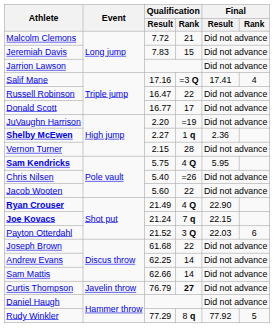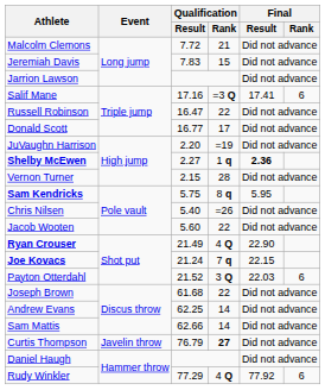Salif Mane | Final / Rank: 4 -> 6
Shelby McEwen | Final / Result: normal -> bold
Sam Kendricks | Qualification / Rank: 4 Q -> 8 q
Rudy Winkler | Qualification / Rank: 8 q -> 4 Q
Rudy Winkler | Final / Rank: 5 -> 6
